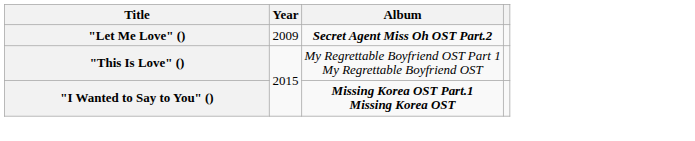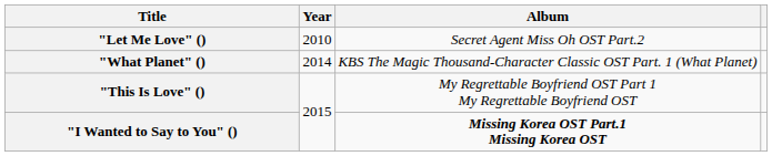"Let Me Love" () | Year: 2009 -> 2010
"Let Me Love" () | Album: bold -> normal
+ row: "What Planet" () | 2014 | KBS The Magic Thousand-Character Classic OST Part. 1 (What Planet)
